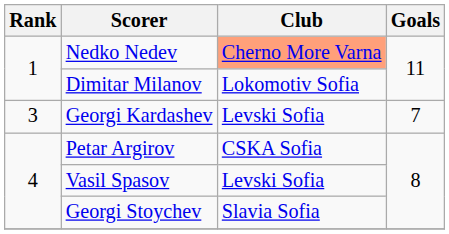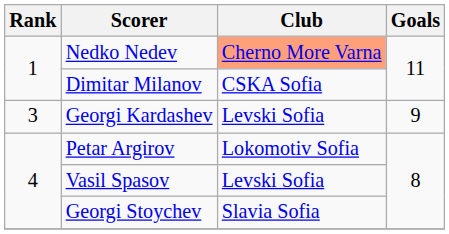Dimitar Milanov | Club: Lokomotiv Sofia -> CSKA Sofia
Georgi Kardashev | Goals: 7 -> 9
Petar Argirov | Club: CSKA Sofia -> Lokomotiv Sofia
